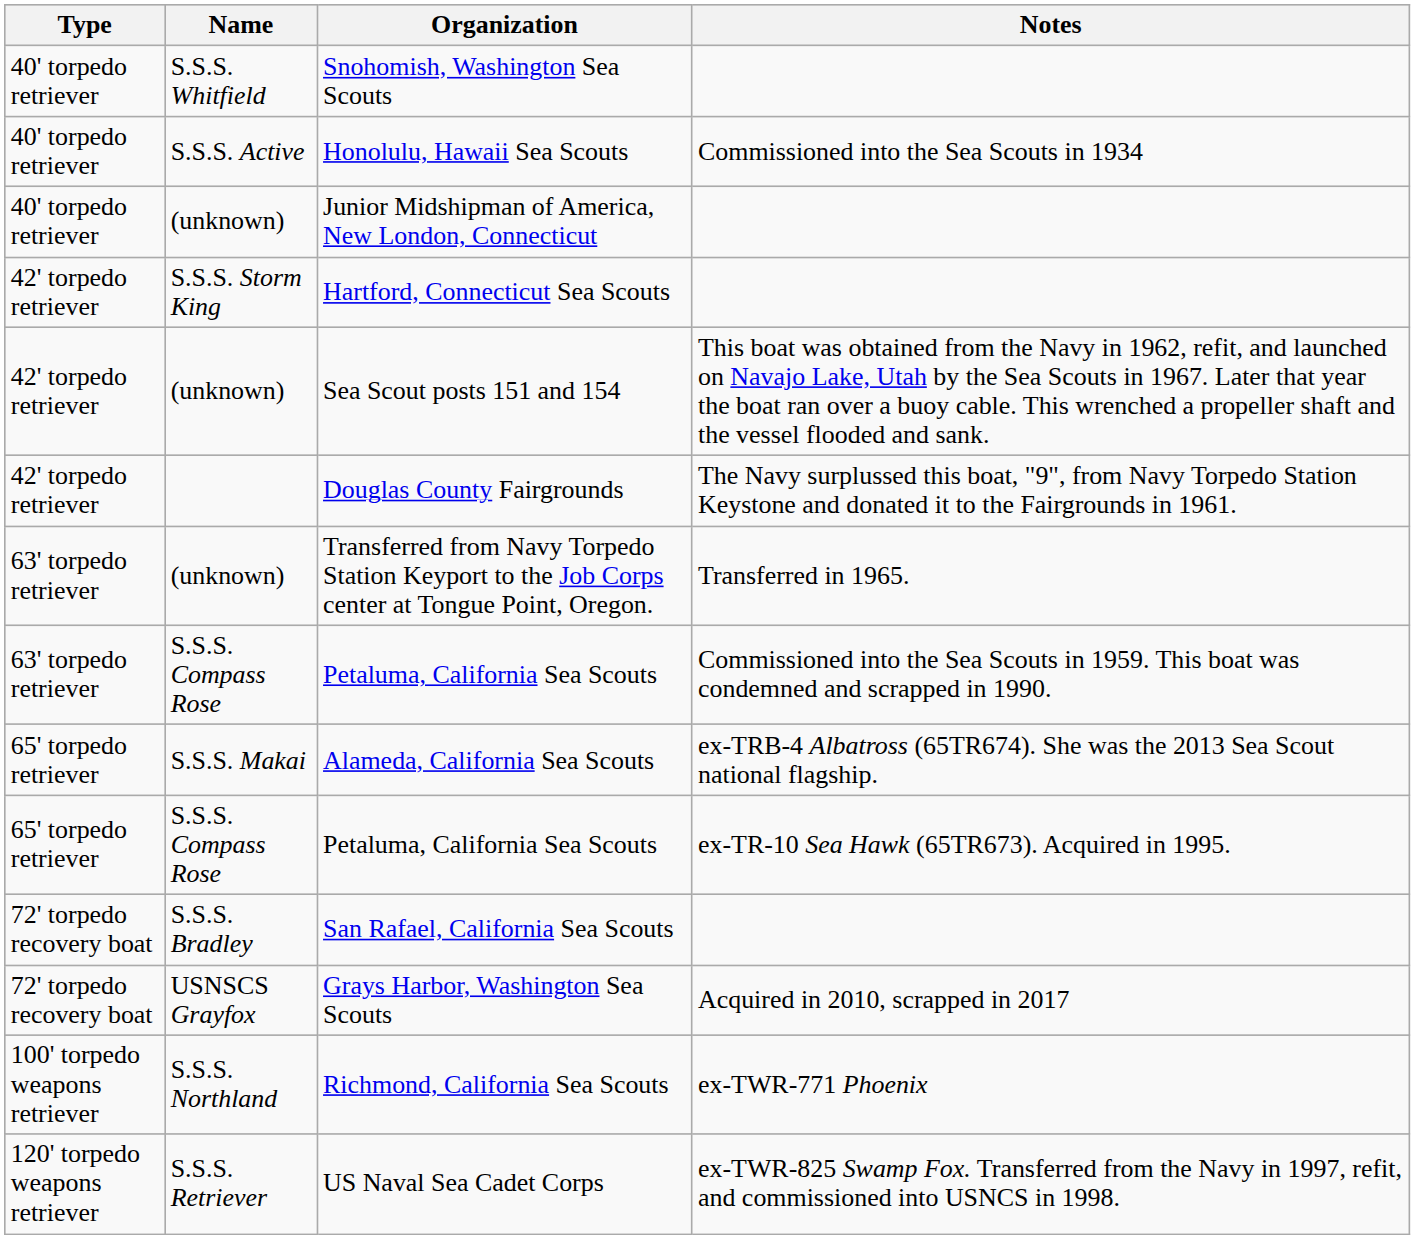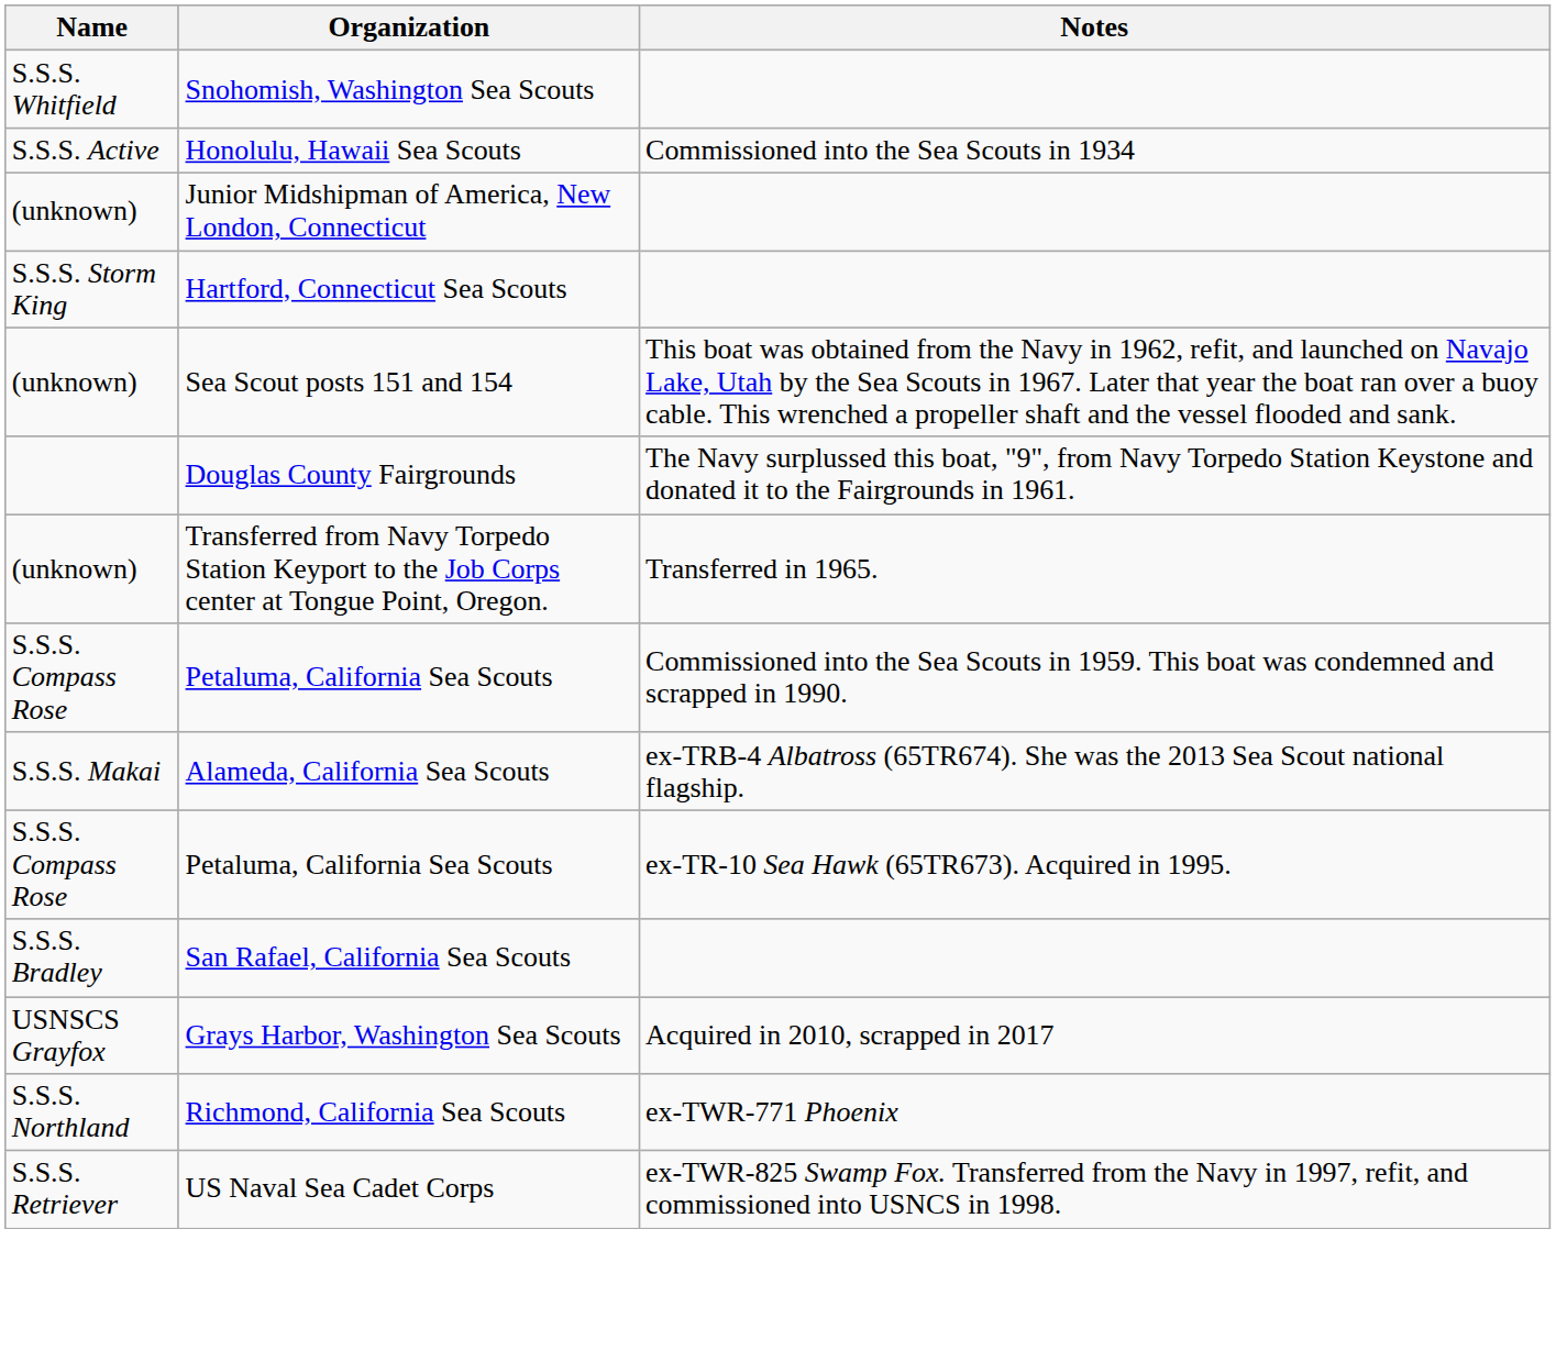- column: Type | 40' torpedo retriever | 40' torpedo retriever | 40' torpedo retriever | 42' torpedo retriever | 42' torpedo retriever | 42' torpedo retriever | 63' torpedo retriever | 63' torpedo retriever | 65' torpedo retriever | 65' torpedo retriever | 72' torpedo recovery boat | 72' torpedo recovery boat | 100' torpedo weapons retriever | 120' torpedo weapons retriever
